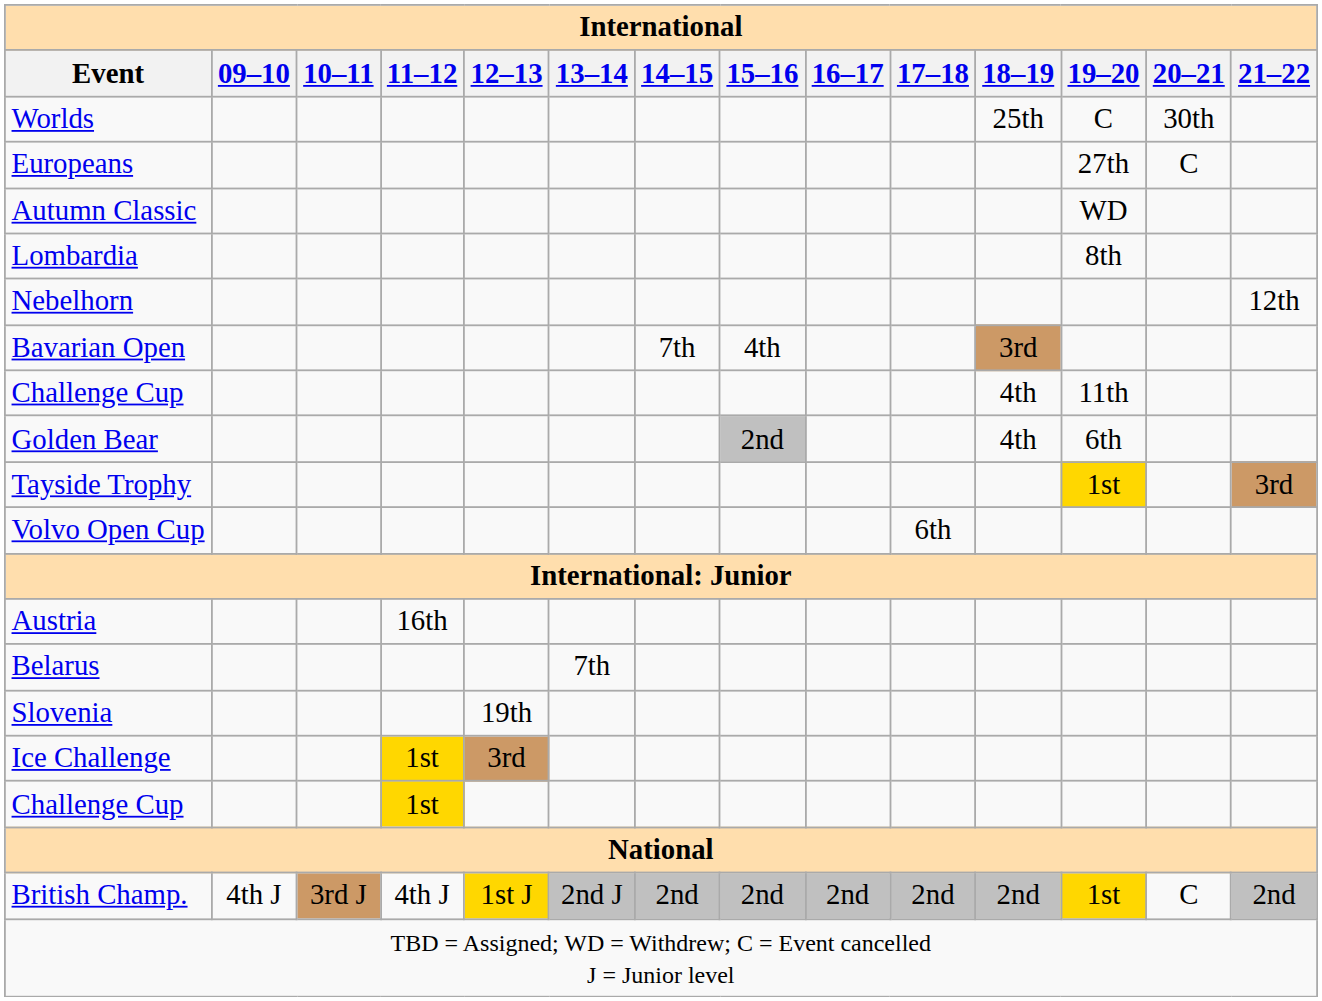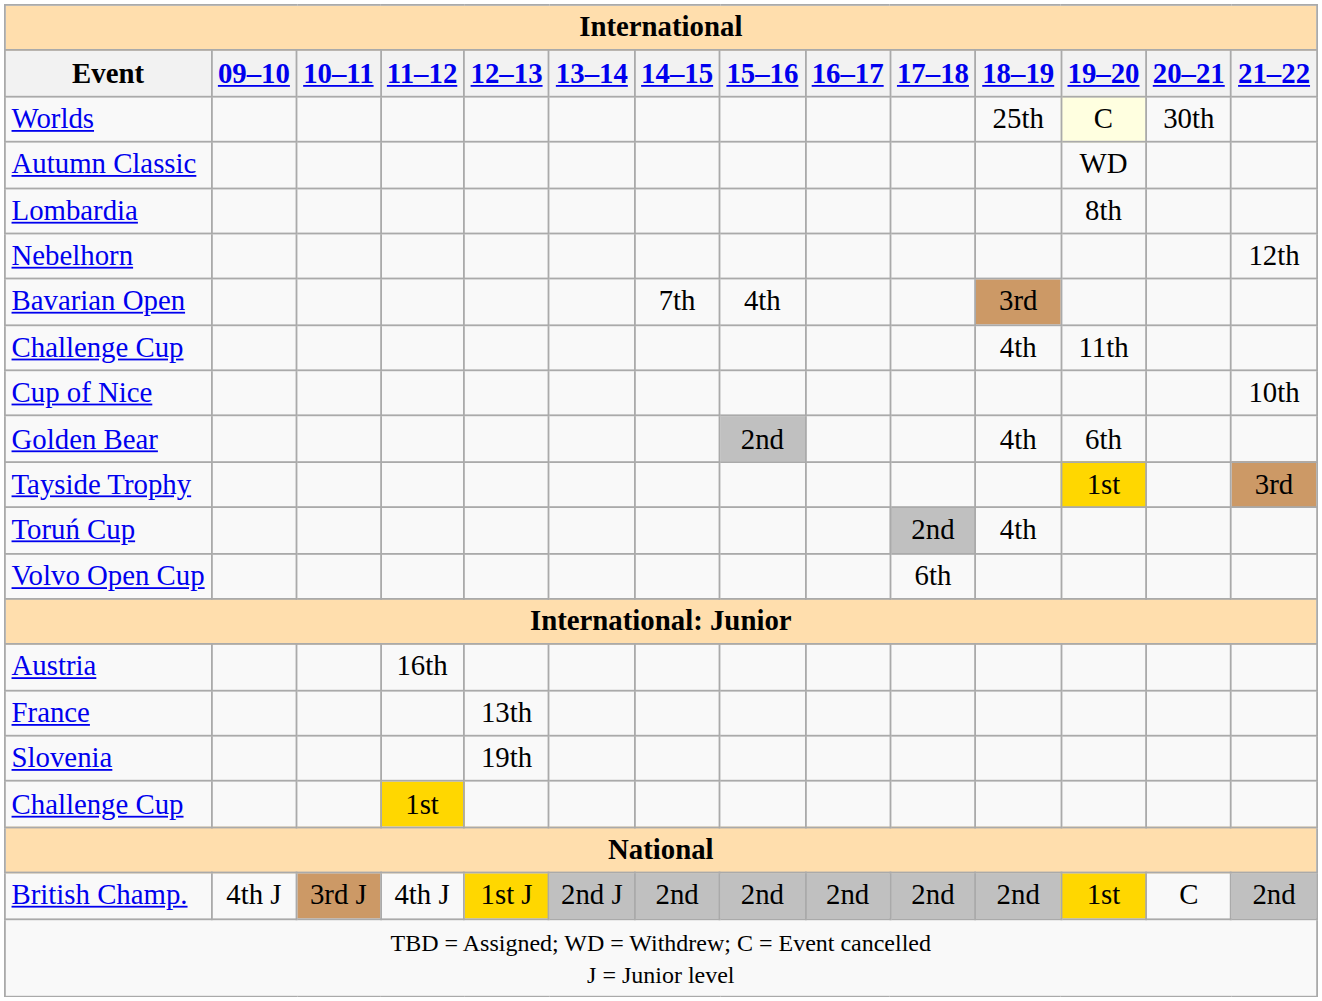Worlds | 19–20: no background -> lightyellow background
- row: Europeans | 27th | C
+ row: Cup of Nice | 10th
+ row: Toruń Cup | 2nd | 4th
- row: Belarus | 7th
+ row: France | 13th
- row: Ice Challenge | 1st | 3rd
